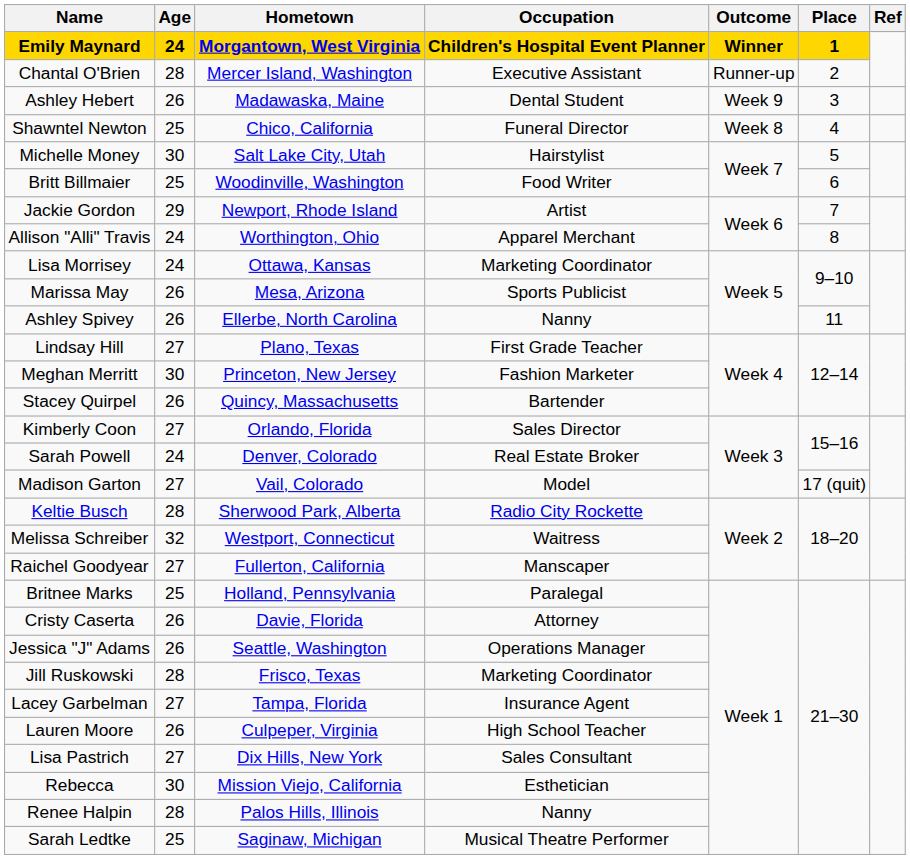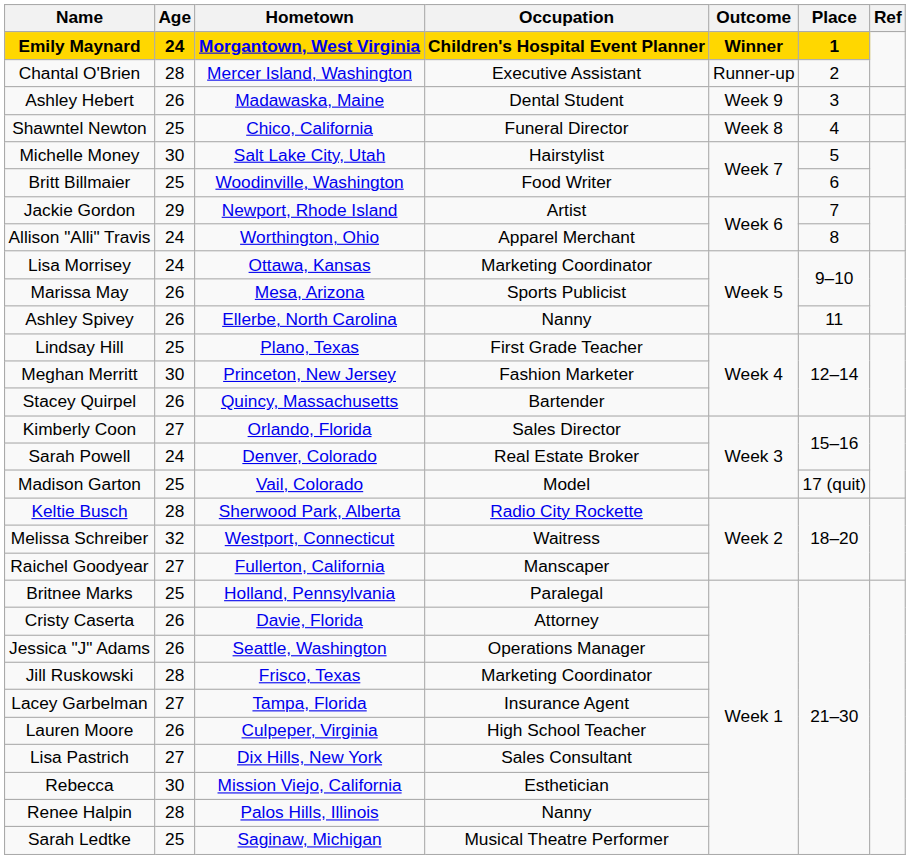Lindsay Hill | Age: 27 -> 25
Madison Garton | Age: 27 -> 25
